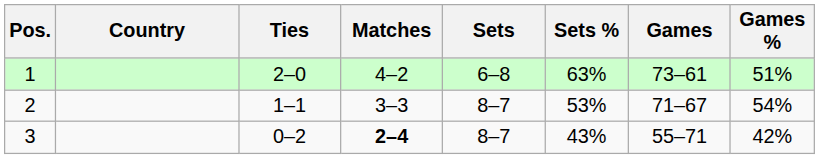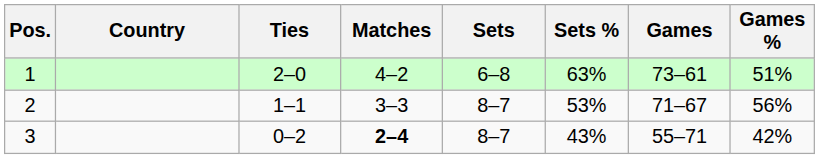2 | Games %: 54% -> 56%
